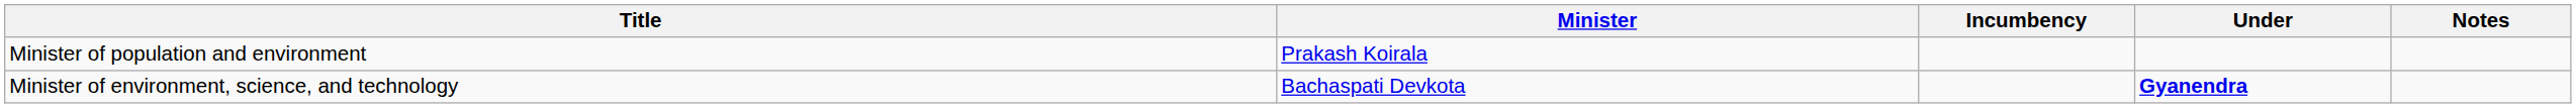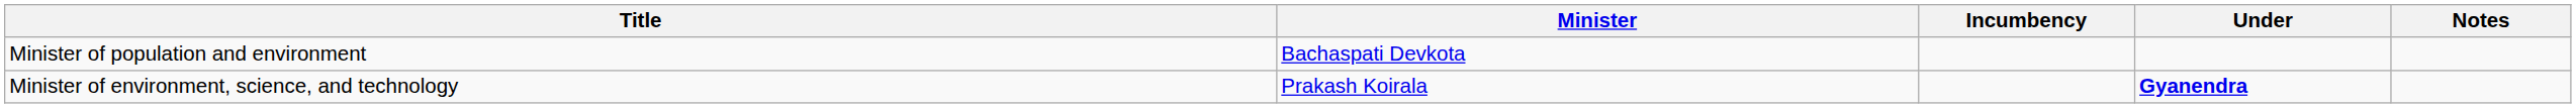Minister of population and environment | Minister: Prakash Koirala -> Bachaspati Devkota
Minister of environment, science, and technology | Minister: Bachaspati Devkota -> Prakash Koirala
